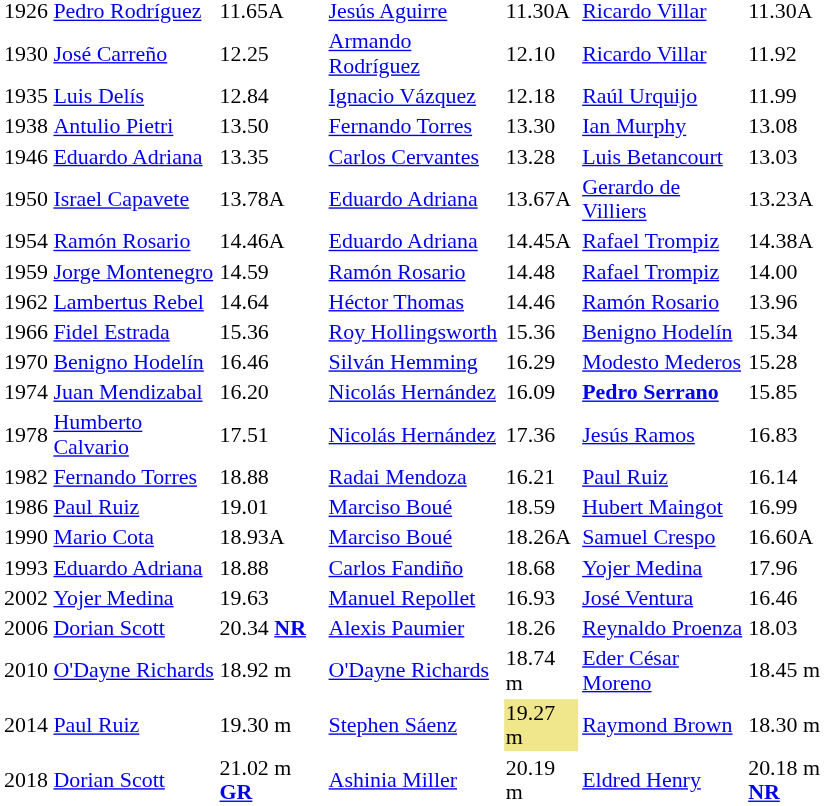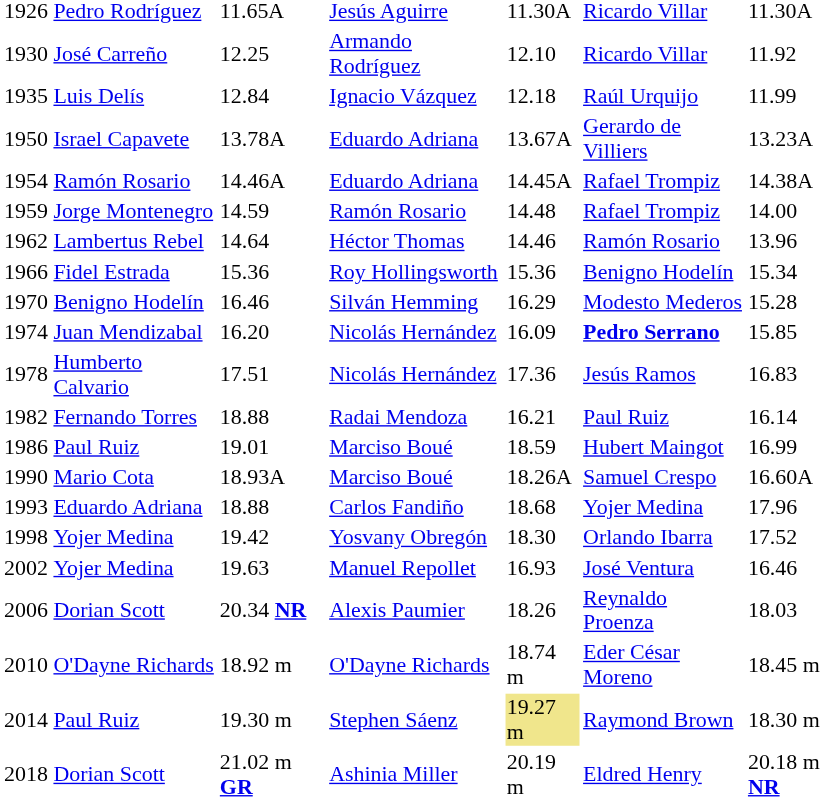- row: 1938 | Antulio Pietri | 13.50 | Fernando Torres | 13.30 | Ian Murphy | 13.08
- row: 1946 | Eduardo Adriana | 13.35 | Carlos Cervantes | 13.28 | Luis Betancourt | 13.03
+ row: 1998 | Yojer Medina | 19.42 | Yosvany Obregón | 18.30 | Orlando Ibarra | 17.52
